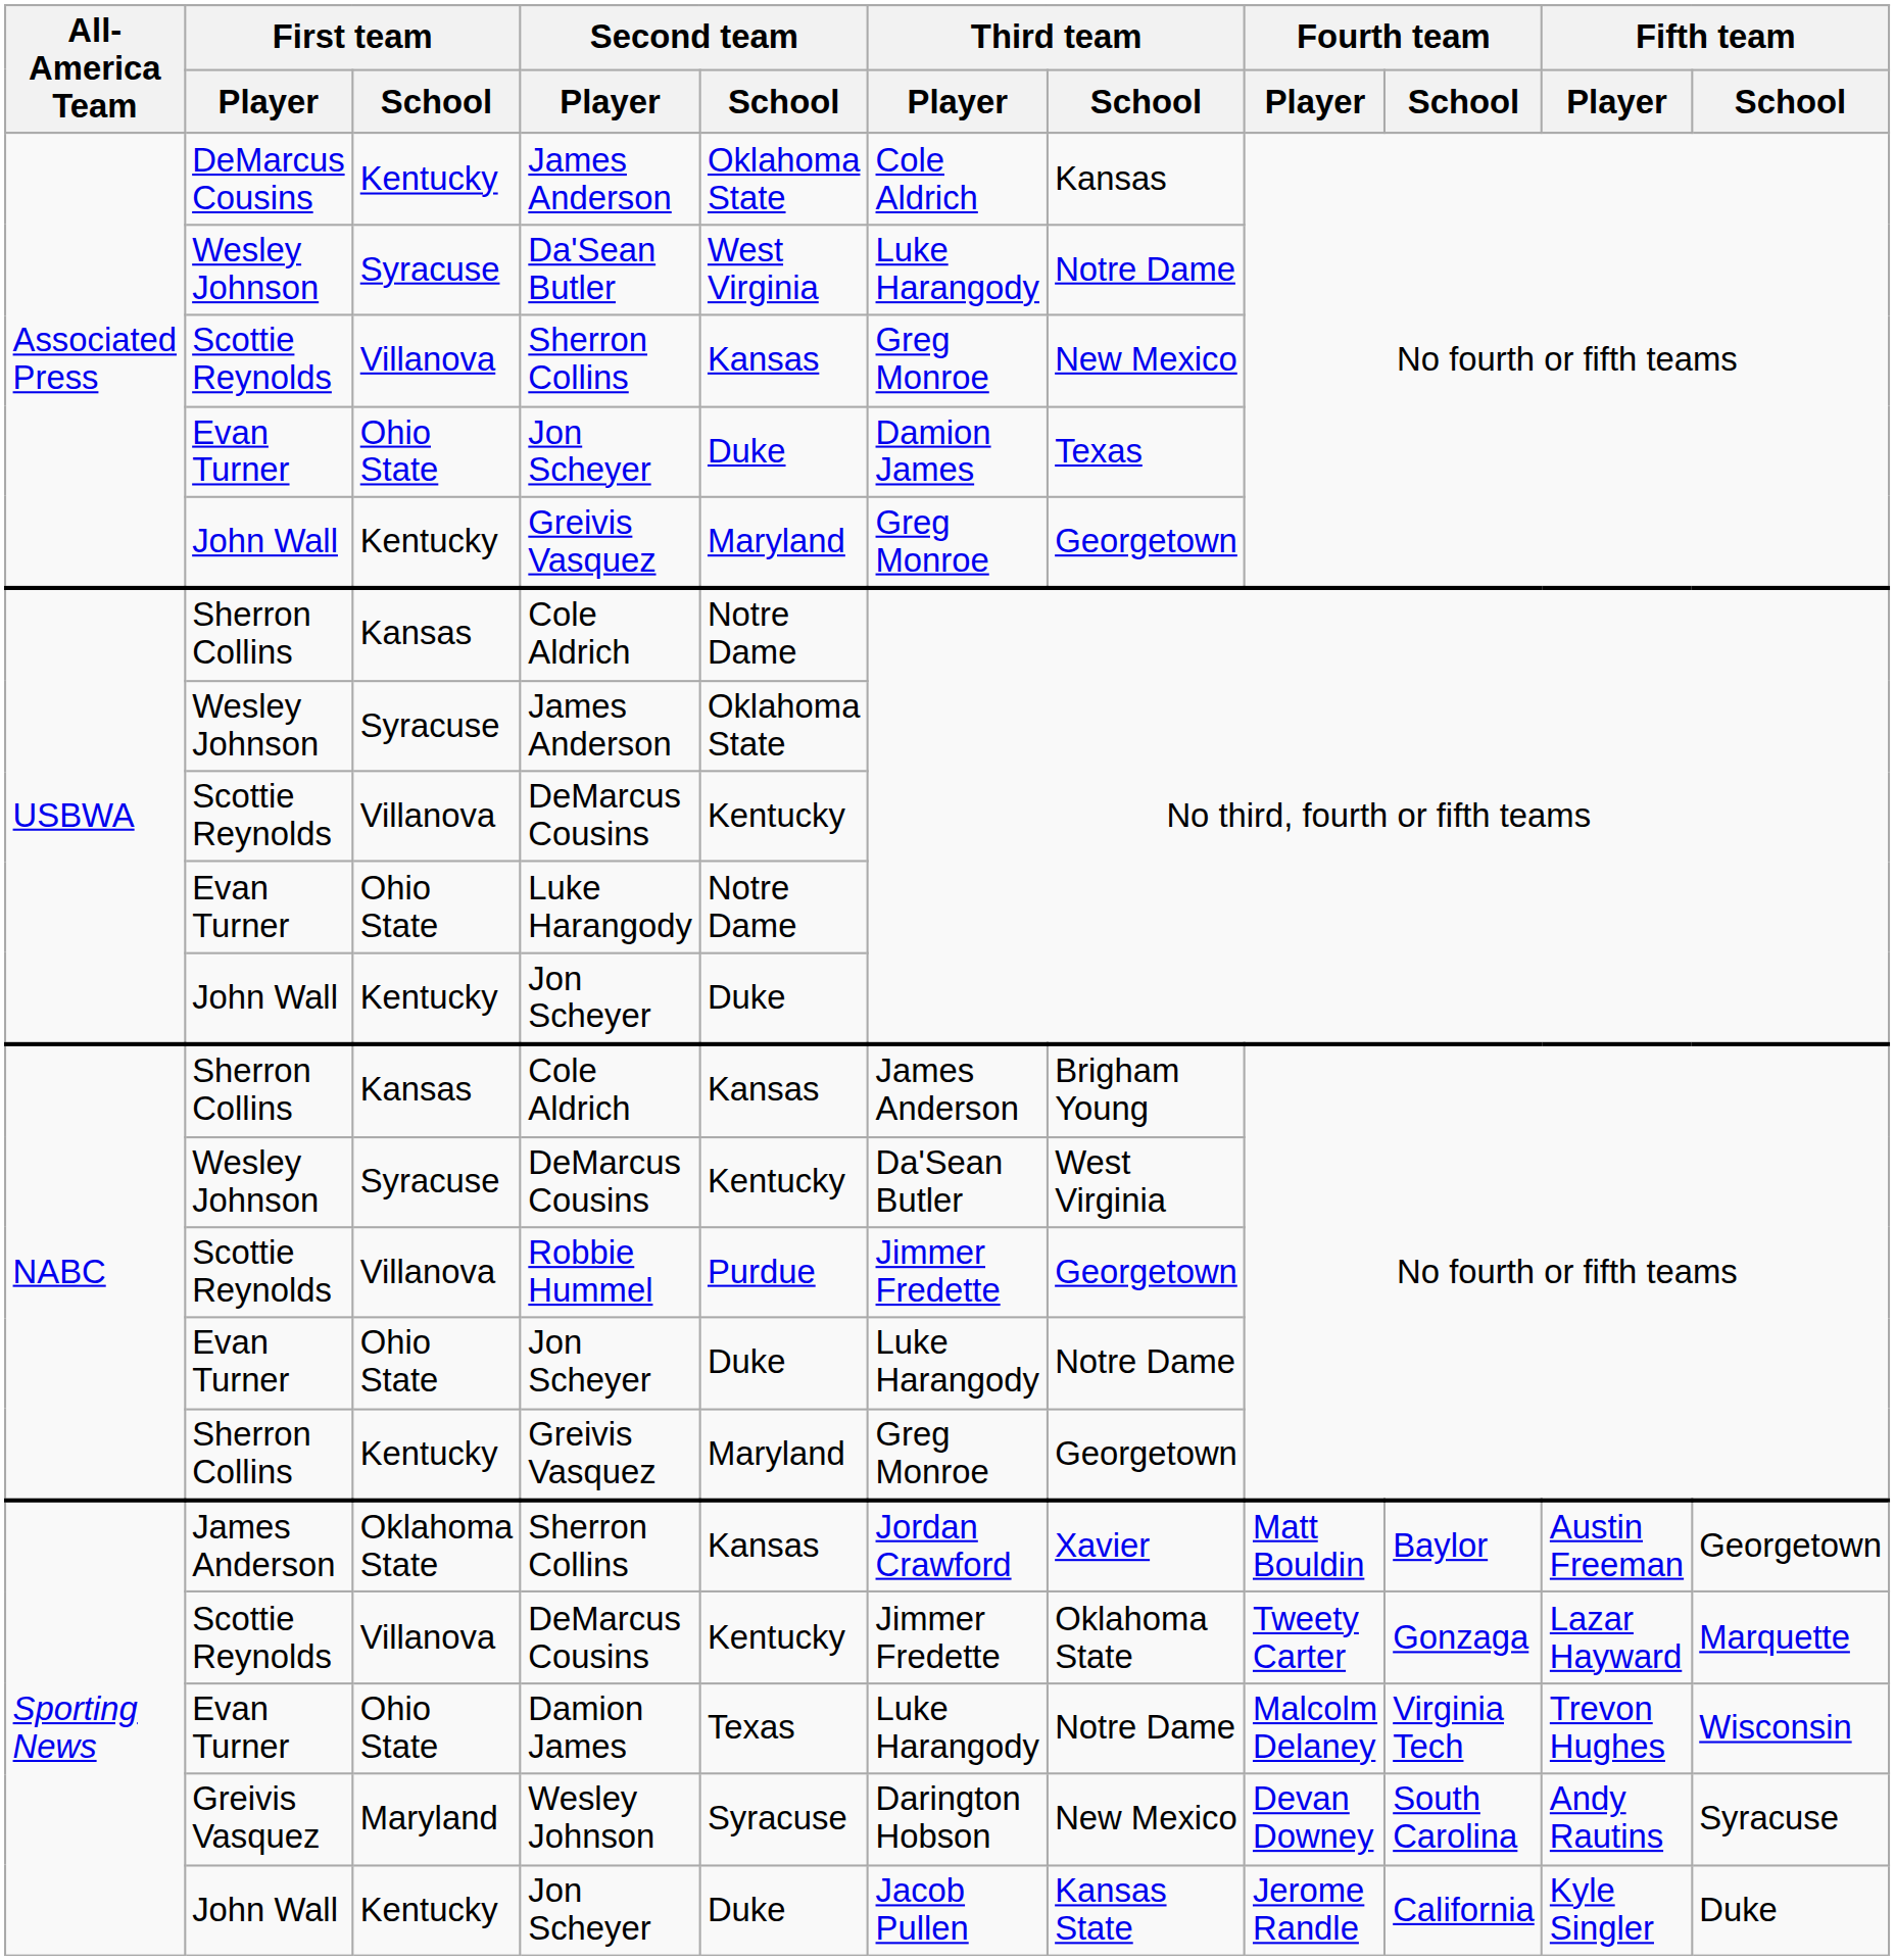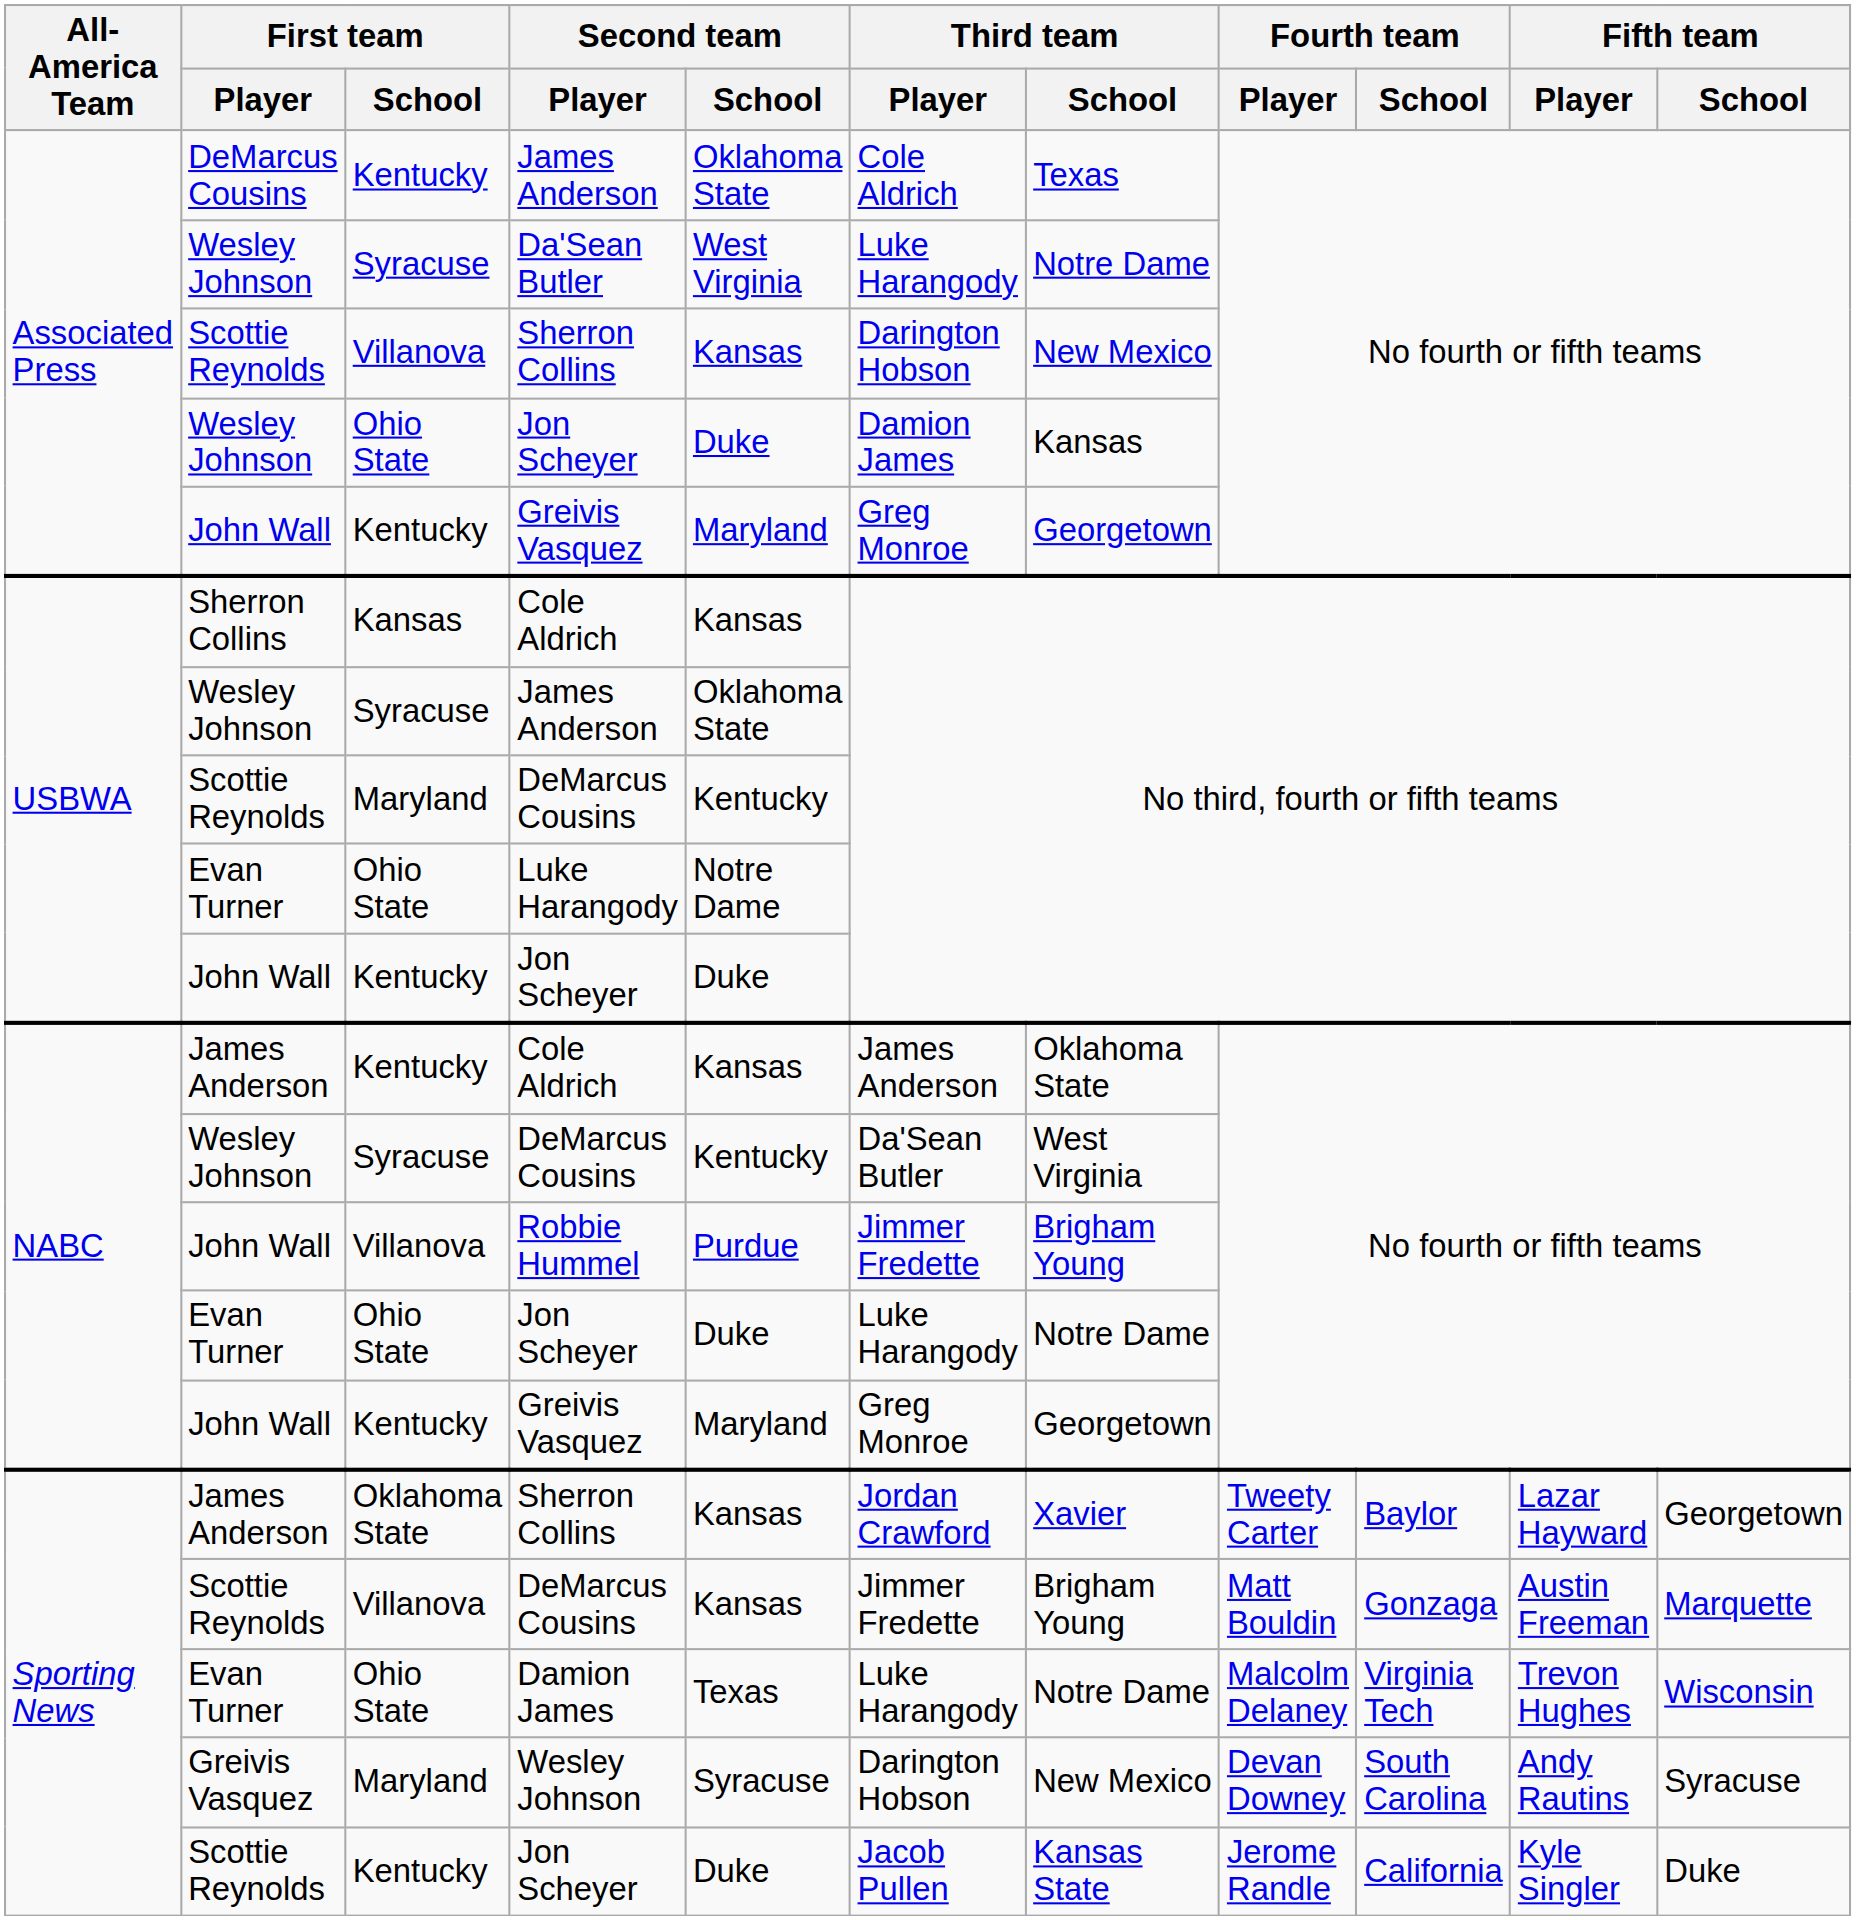Associated Press / James Anderson | Third team / School: Kansas -> Texas
Associated Press / Sherron Collins | Third team / Player: Greg Monroe -> Darington Hobson
Associated Press / Jon Scheyer | First team / Player: Evan Turner -> Wesley Johnson
Associated Press / Jon Scheyer | Third team / School: Texas -> Kansas
USBWA / Cole Aldrich | Second team / School: Notre Dame -> Kansas
USBWA / DeMarcus Cousins | First team / School: Villanova -> Maryland
NABC / Cole Aldrich | First team / Player: Sherron Collins -> James Anderson
NABC / Cole Aldrich | First team / School: Kansas -> Kentucky
NABC / Cole Aldrich | Third team / School: Brigham Young -> Oklahoma State
Robbie Hummel | First team / Player: Scottie Reynolds -> John Wall
Robbie Hummel | Third team / School: Georgetown -> Brigham Young
NABC / Greivis Vasquez | First team / Player: Sherron Collins -> John Wall
Sporting News / Sherron Collins | Fourth team / Player: Matt Bouldin -> Tweety Carter
Sporting News / Sherron Collins | Fifth team / Player: Austin Freeman -> Lazar Hayward
Sporting News / DeMarcus Cousins | Second team / School: Kentucky -> Kansas
Sporting News / DeMarcus Cousins | Third team / School: Oklahoma State -> Brigham Young
Sporting News / DeMarcus Cousins | Fourth team / Player: Tweety Carter -> Matt Bouldin
Sporting News / DeMarcus Cousins | Fifth team / Player: Lazar Hayward -> Austin Freeman
Sporting News / Jon Scheyer | First team / Player: John Wall -> Scottie Reynolds
